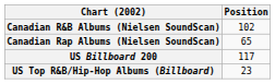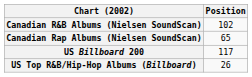US Top R&B/Hip-Hop Albums (Billboard) | Position: 23 -> 26
